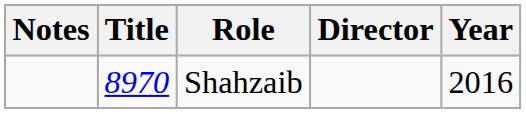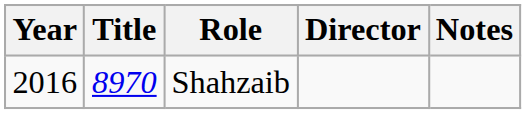columns swapped: Year <-> Notes
